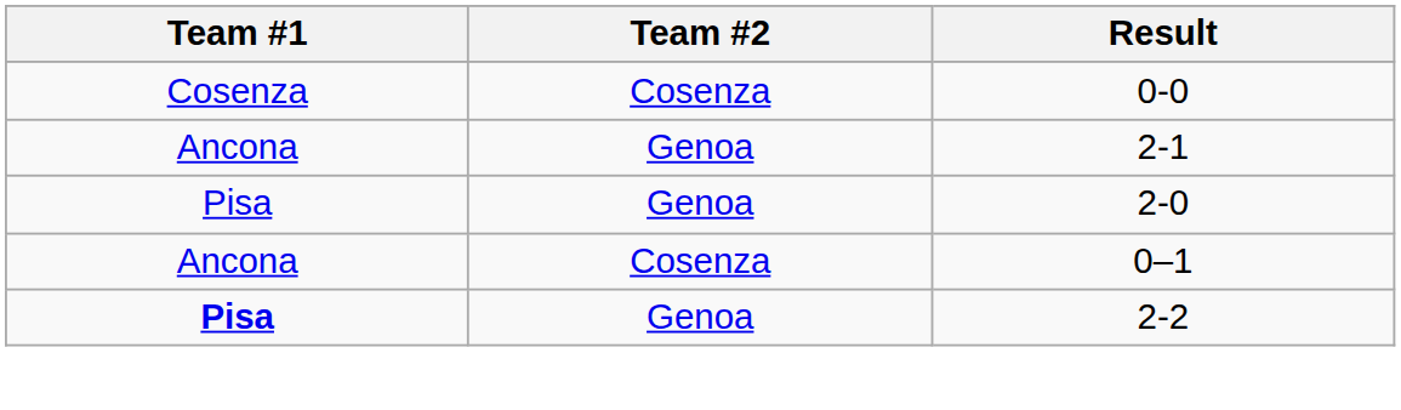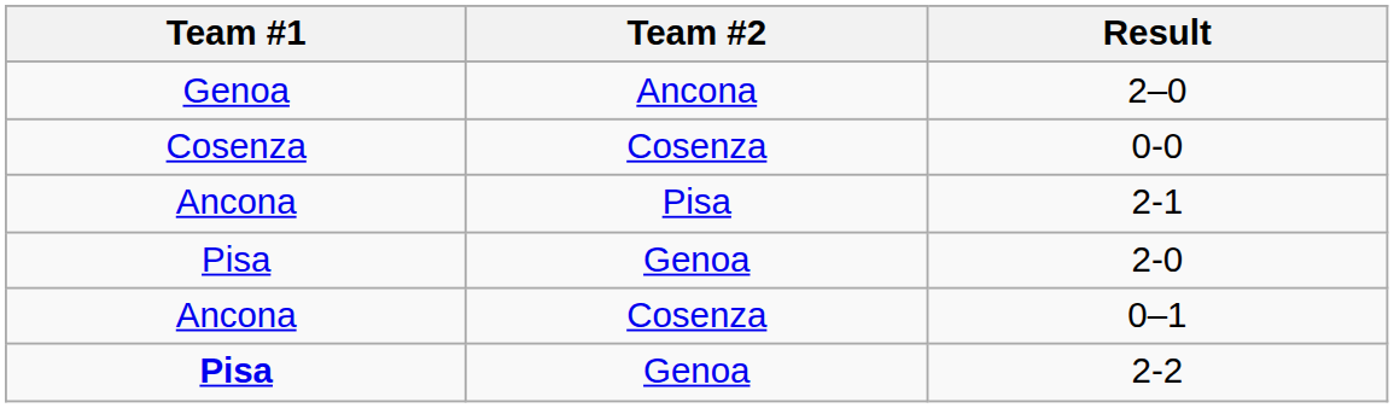+ row: Genoa | Ancona | 2–0
2-1 | Team #2: Genoa -> Pisa
